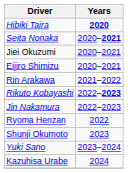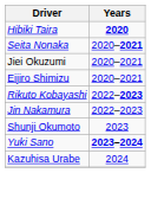- row: Rin Arakawa | 2021–2022
- row: Ryoma Henzan | 2022
Yuki Sano | Years: normal -> bold
